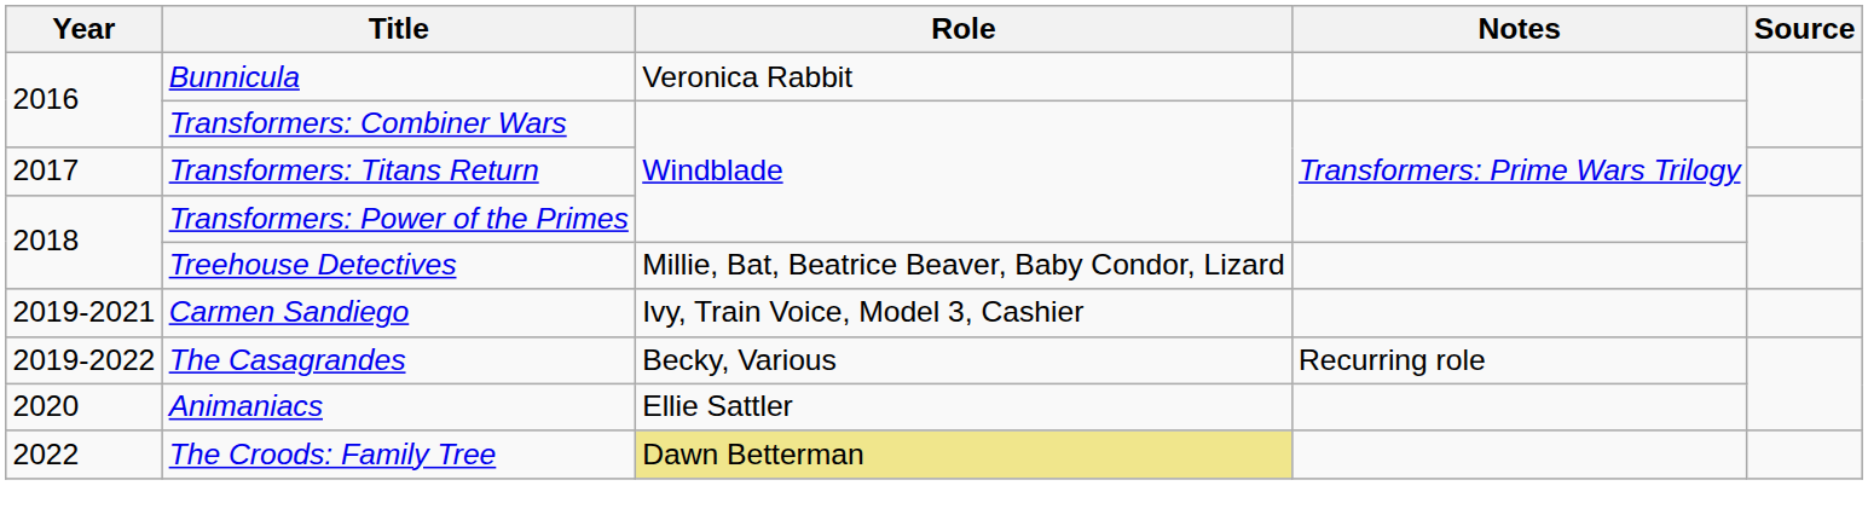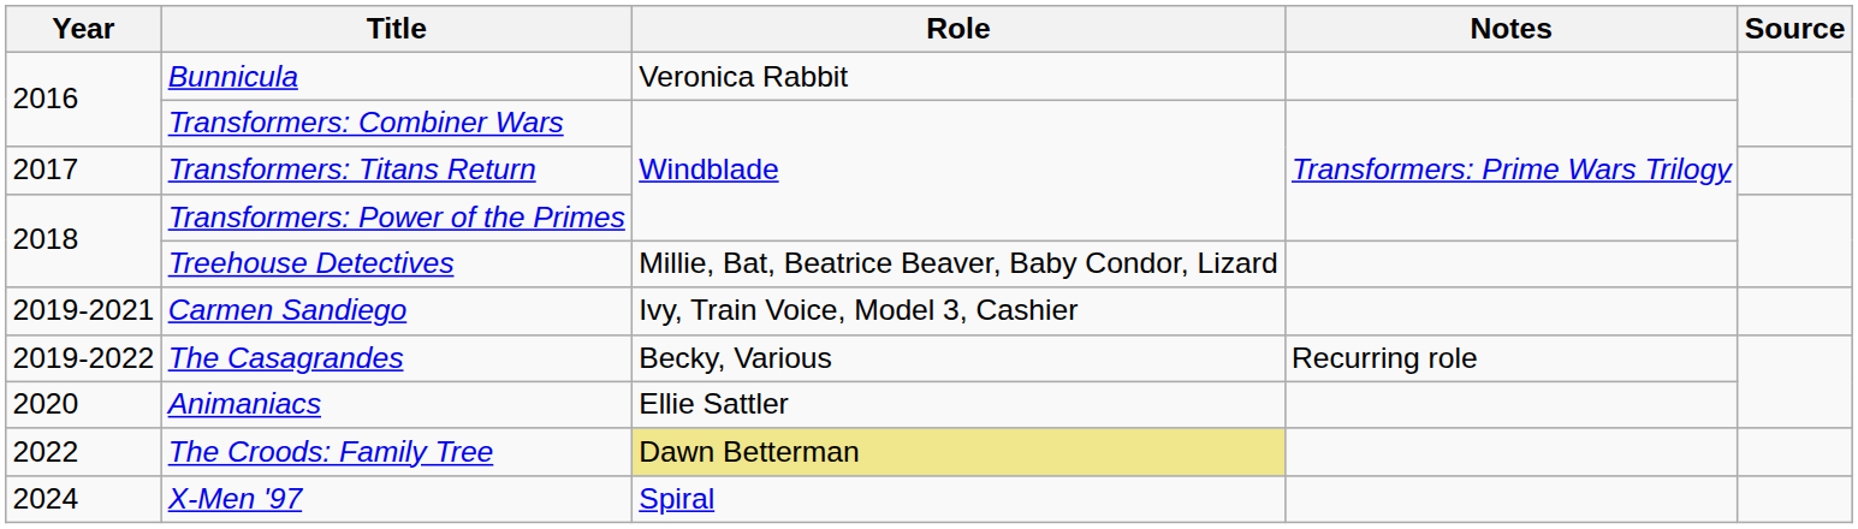+ row: 2024 | X-Men '97 | Spiral
